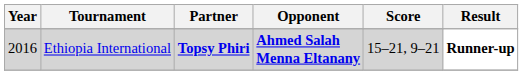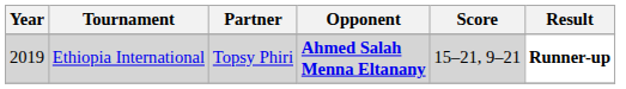Ethiopia International | Year: 2016 -> 2019
Ethiopia International | Partner: bold -> normal
